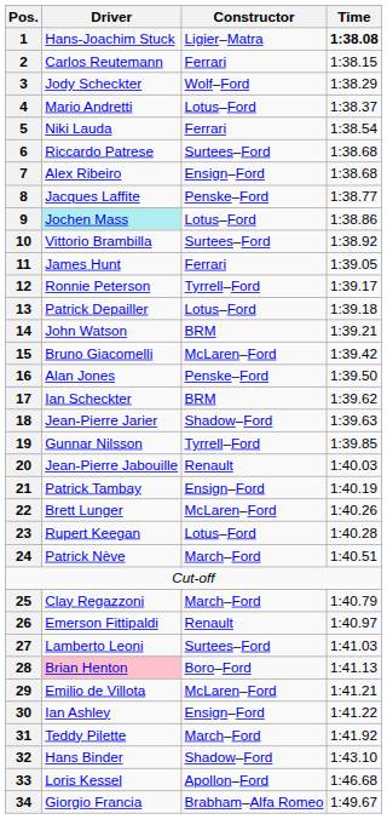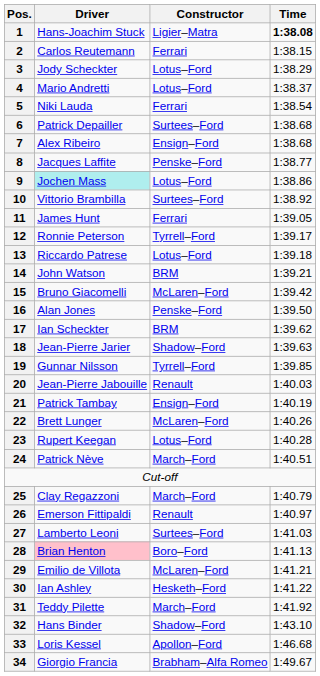3 | Constructor: Wolf–Ford -> Lotus–Ford
6 | Driver: Riccardo Patrese -> Patrick Depailler
13 | Driver: Patrick Depailler -> Riccardo Patrese
30 | Constructor: Ensign–Ford -> Hesketh–Ford
